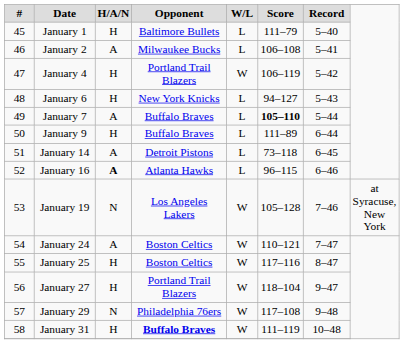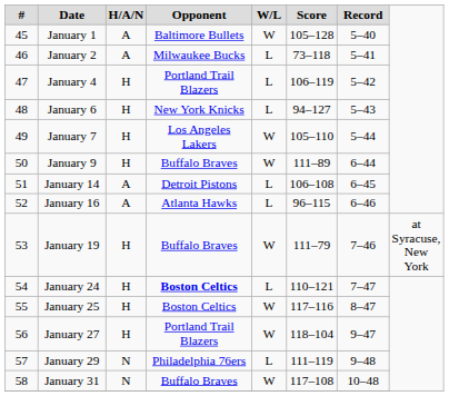January 1 | H/A/N: H -> A
January 1 | W/L: L -> W
January 1 | Score: 111–79 -> 105–128
January 2 | Score: 106–108 -> 73–118
January 4 | W/L: W -> L
January 7 | H/A/N: A -> H
January 7 | Opponent: Buffalo Braves -> Los Angeles Lakers
January 7 | W/L: L -> W
January 7 | Score: bold -> normal
January 9 | W/L: L -> W
January 14 | Score: 73–118 -> 106–108
January 16 | H/A/N: bold -> normal
January 19 | H/A/N: N -> H
January 19 | Opponent: Los Angeles Lakers -> Buffalo Braves
January 19 | Score: 105–128 -> 111–79
January 24 | H/A/N: A -> H
January 24 | Opponent: normal -> bold
January 24 | W/L: W -> L
January 29 | W/L: W -> L
January 29 | Score: 117–108 -> 111–119
January 31 | H/A/N: H -> N
January 31 | Opponent: bold -> normal
January 31 | Score: 111–119 -> 117–108
